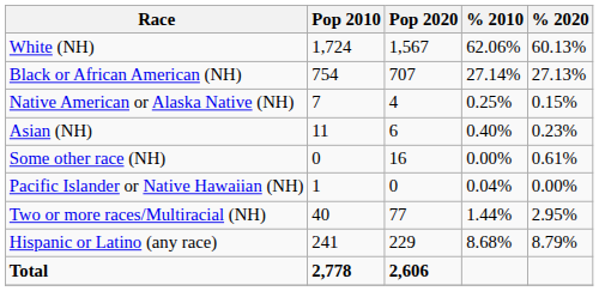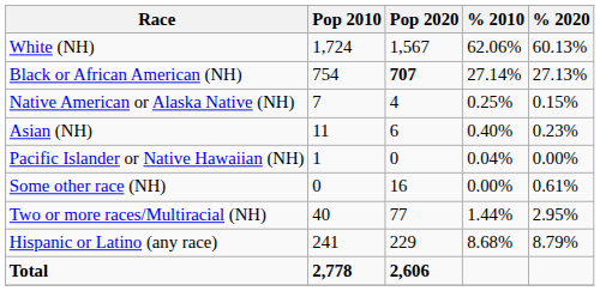Black or African American (NH) | Pop 2020: normal -> bold
rows swapped: Pacific Islander or Native Hawaiian (NH) <-> Some other race (NH)
